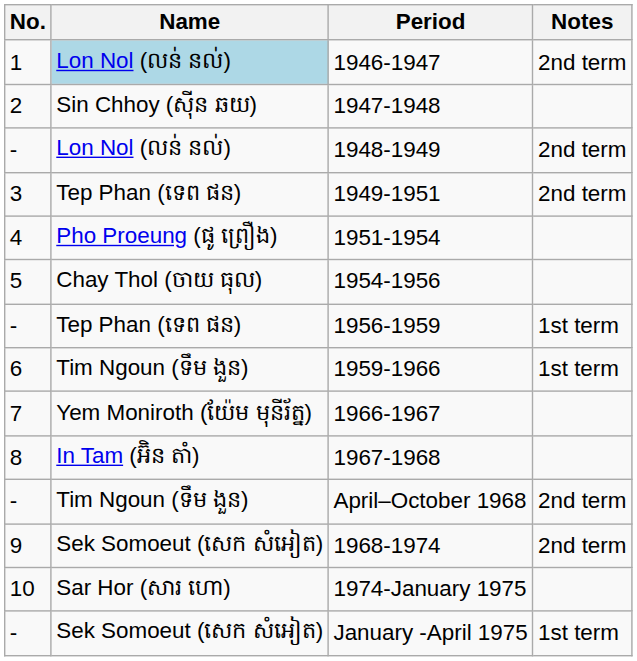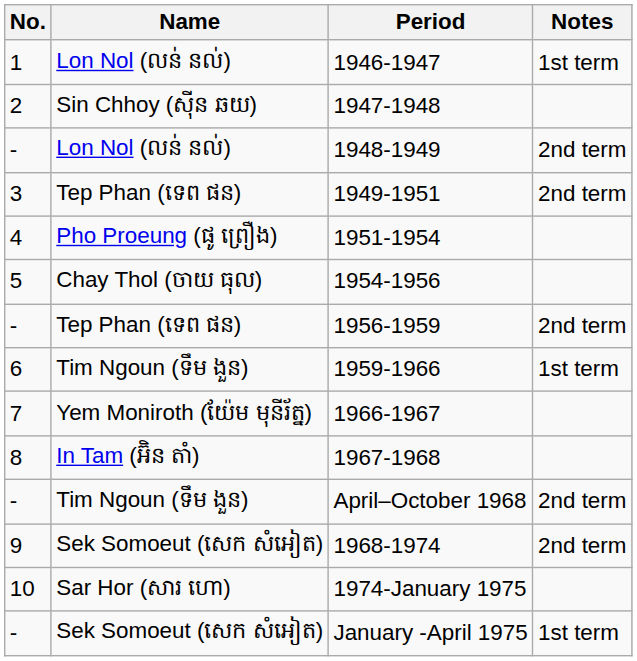1946-1947 | Name: lightblue background -> no background
1946-1947 | Notes: 2nd term -> 1st term
1956-1959 | Notes: 1st term -> 2nd term
